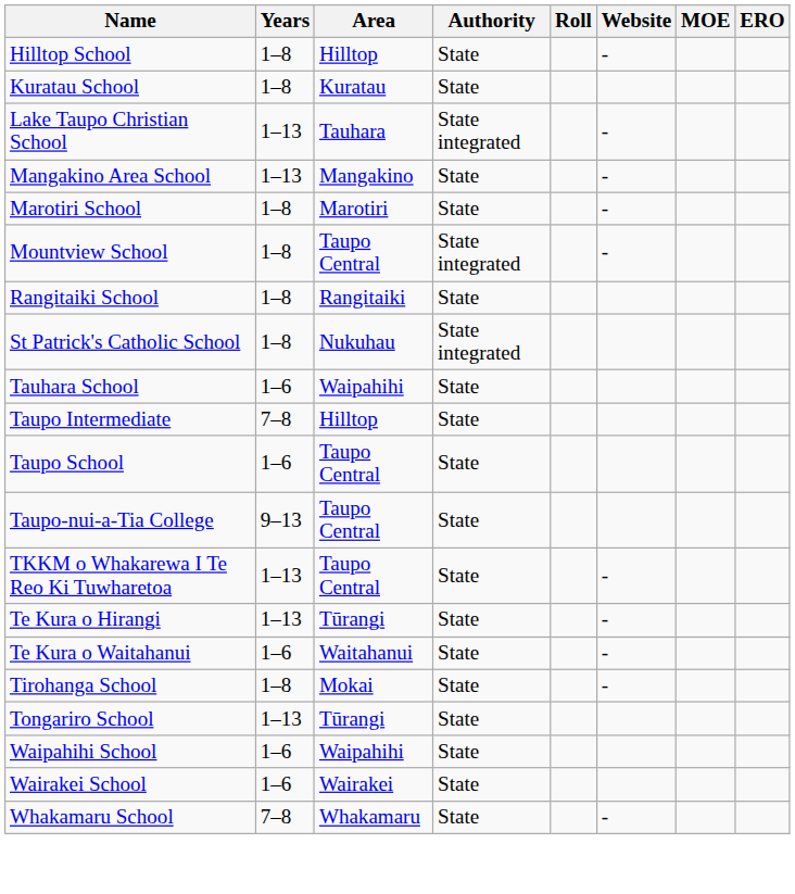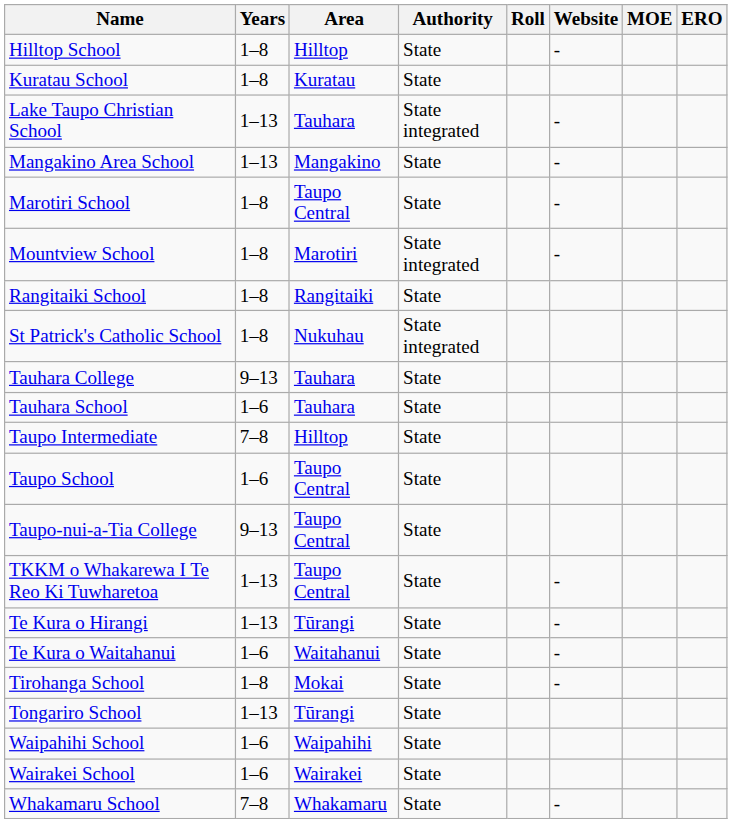Marotiri School | Area: Marotiri -> Taupo Central
Mountview School | Area: Taupo Central -> Marotiri
+ row: Tauhara College | 9–13 | Tauhara | State
Tauhara School | Area: Waipahihi -> Tauhara
